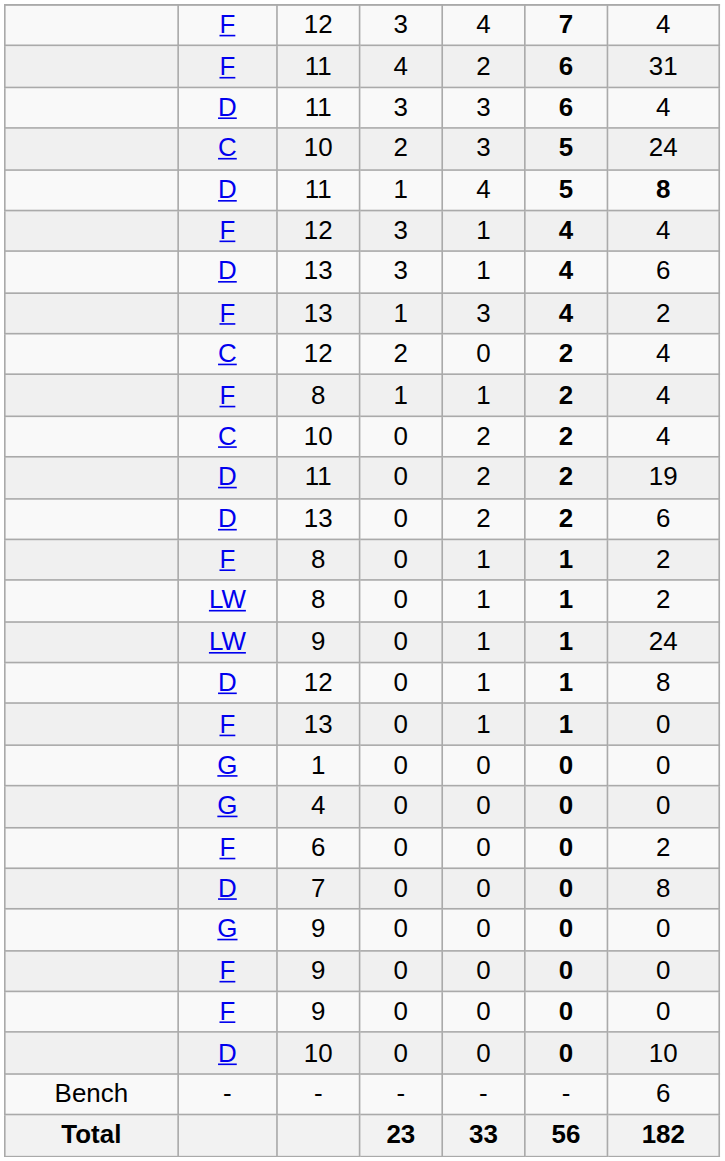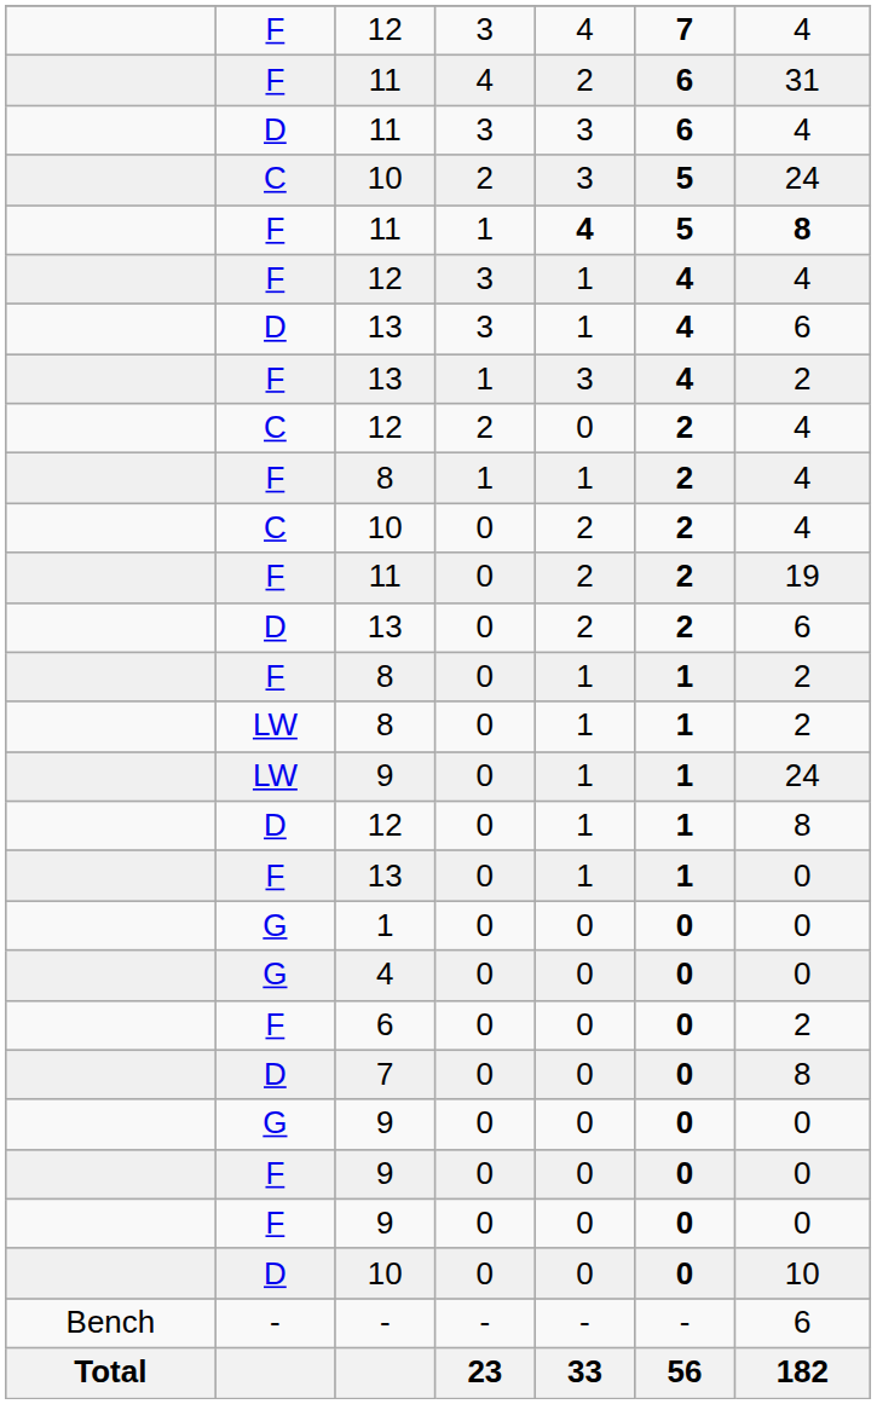11 / 1 | column 2: D -> F
11 / 1 | column 5: normal -> bold
11 / 0 | column 2: D -> F
